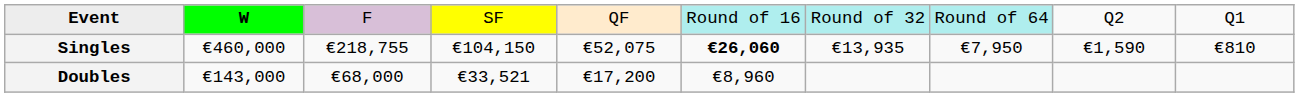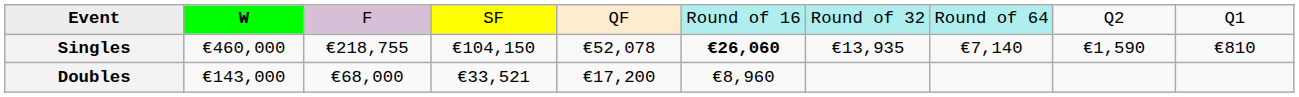Singles | column 5: €52,075 -> €52,078
Singles | column 8: €7,950 -> €7,140
